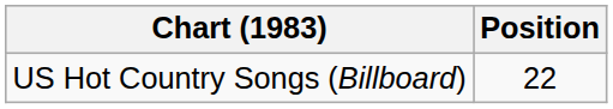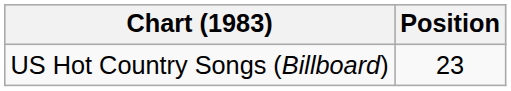US Hot Country Songs (Billboard) | Position: 22 -> 23
